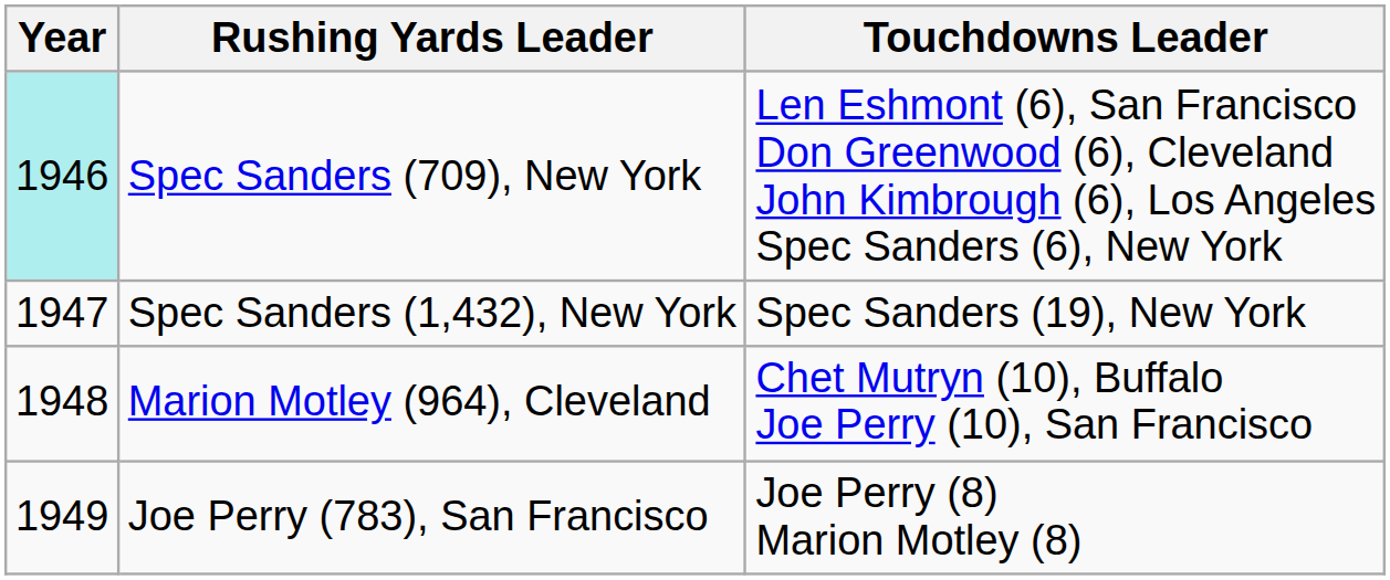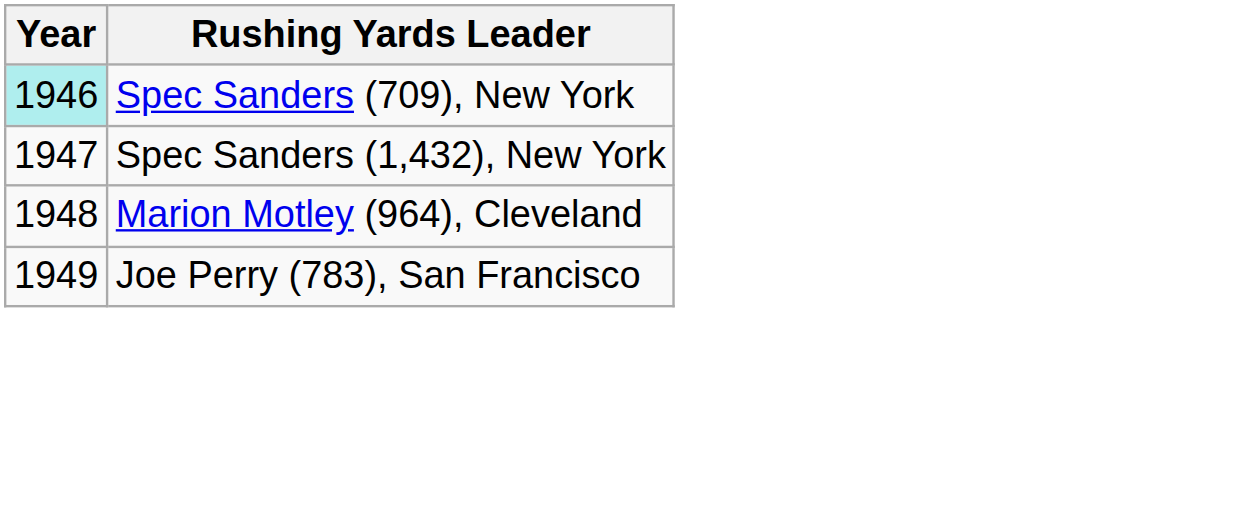- column: Touchdowns Leader | Len Eshmont (6), San Francisco Don Greenwood (6), Cleveland John Kimbrough (6), Los Angeles Spec Sanders (6), New York | Spec Sanders (19), New York | Chet Mutryn (10), Buffalo Joe Perry (10), San Francisco | Joe Perry (8) Marion Motley (8)
